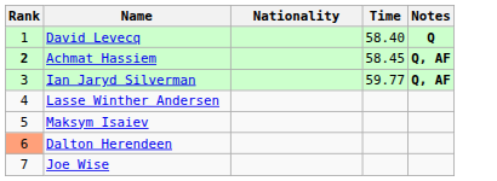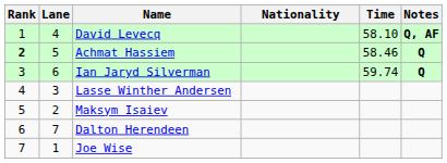+ column: Lane | 4 | 5 | 6 | 3 | 2 | 7 | 1
David Levecq | Time: 58.40 -> 58.10
David Levecq | Notes: Q -> Q, AF
Achmat Hassiem | Time: 58.45 -> 58.46
Achmat Hassiem | Notes: Q, AF -> Q
Ian Jaryd Silverman | Time: 59.77 -> 59.74
Ian Jaryd Silverman | Notes: Q, AF -> Q
Dalton Herendeen | Rank: lightsalmon background -> no background
